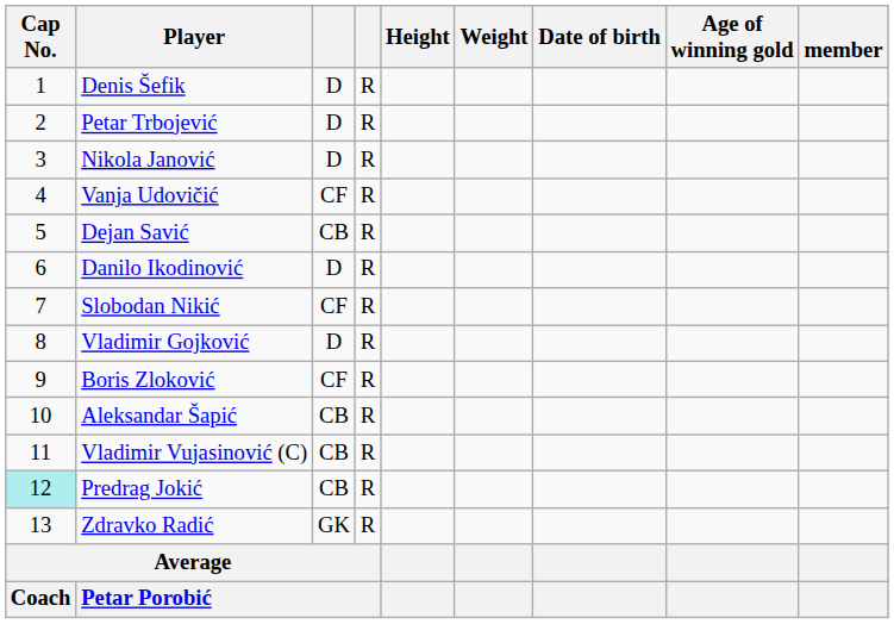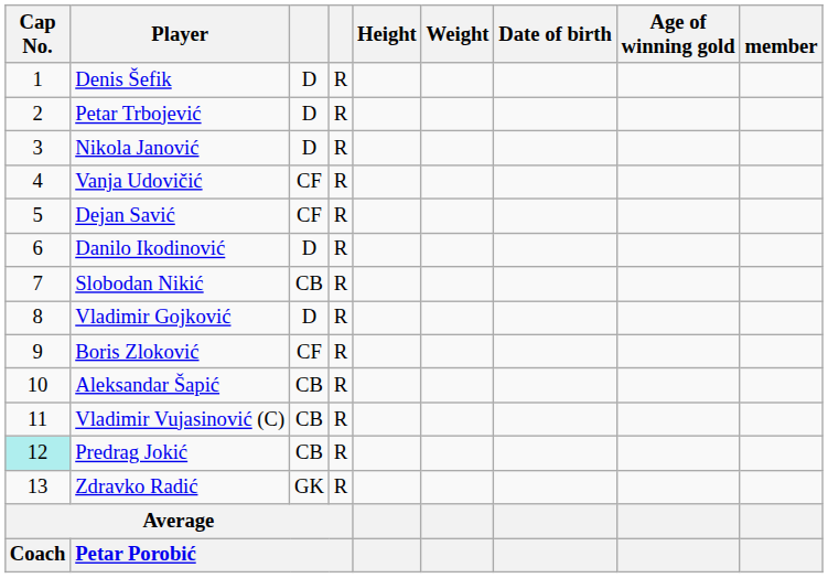Dejan Savić | column 3: CB -> CF
Slobodan Nikić | column 3: CF -> CB
